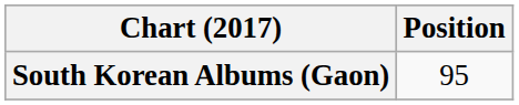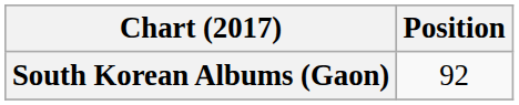South Korean Albums (Gaon) | Position: 95 -> 92
